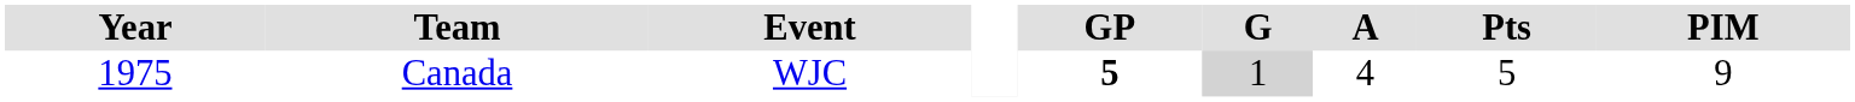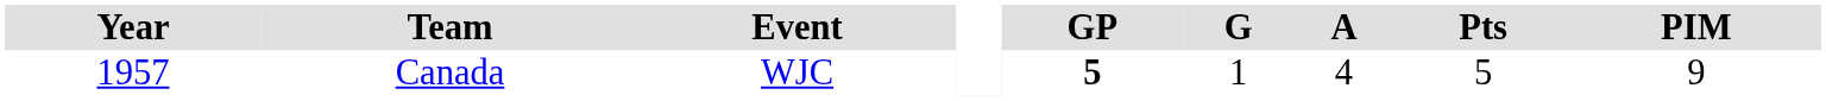Canada | Year: 1975 -> 1957
Canada | G: lightgrey background -> no background
